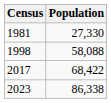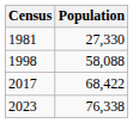2023 | Population: 86,338 -> 76,338
